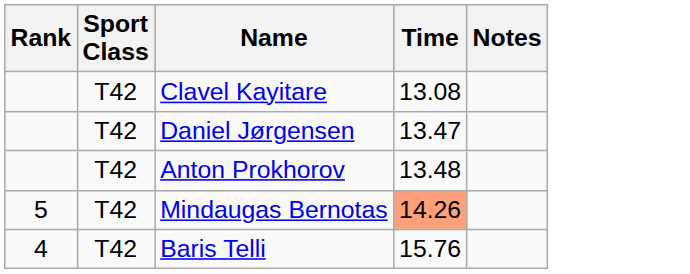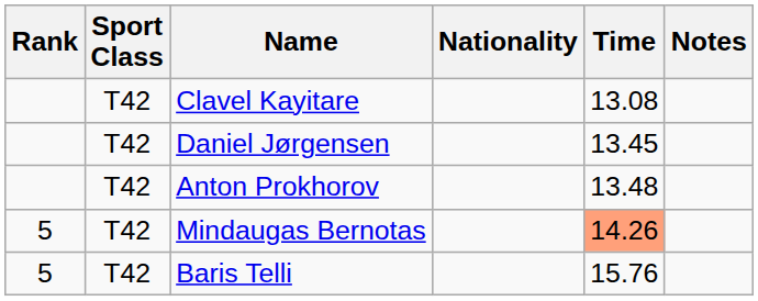+ column: Nationality
Daniel Jørgensen | Time: 13.47 -> 13.45
Baris Telli | Rank: 4 -> 5
